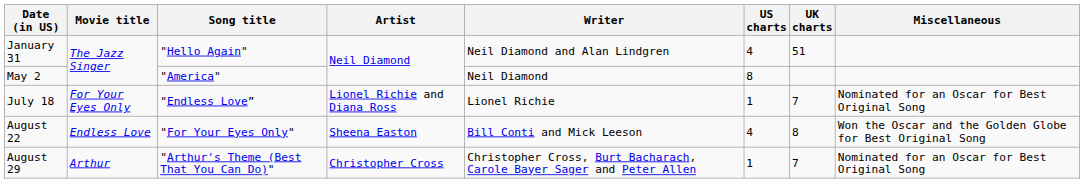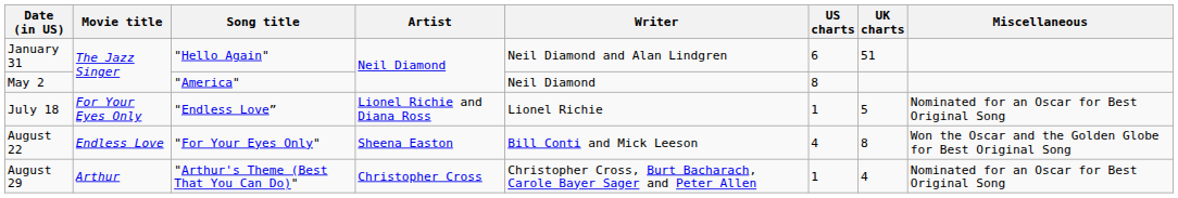January 31 | US charts: 4 -> 6
July 18 | UK charts: 7 -> 5
August 29 | UK charts: 7 -> 4
